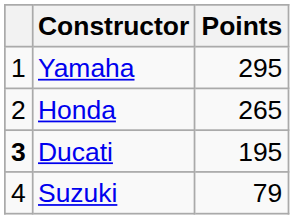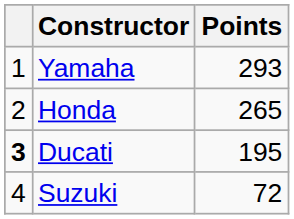Yamaha | Points: 295 -> 293
Suzuki | Points: 79 -> 72
